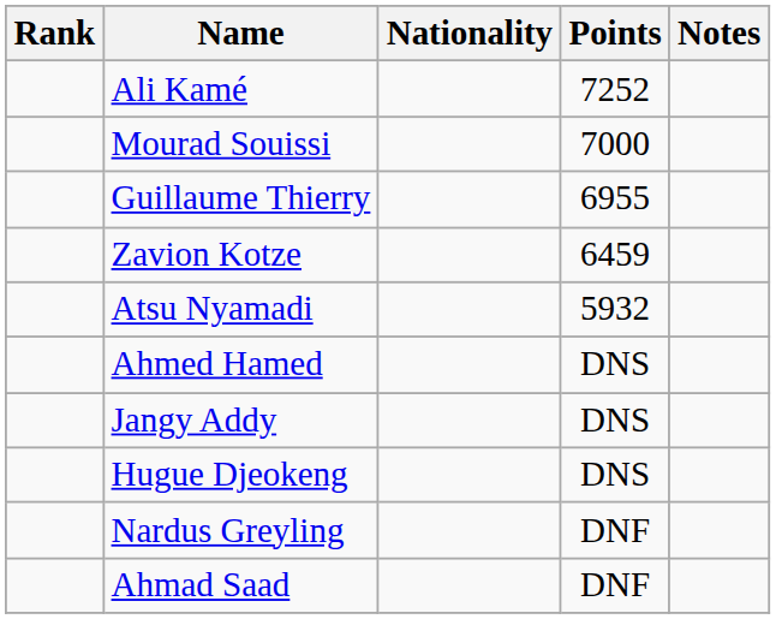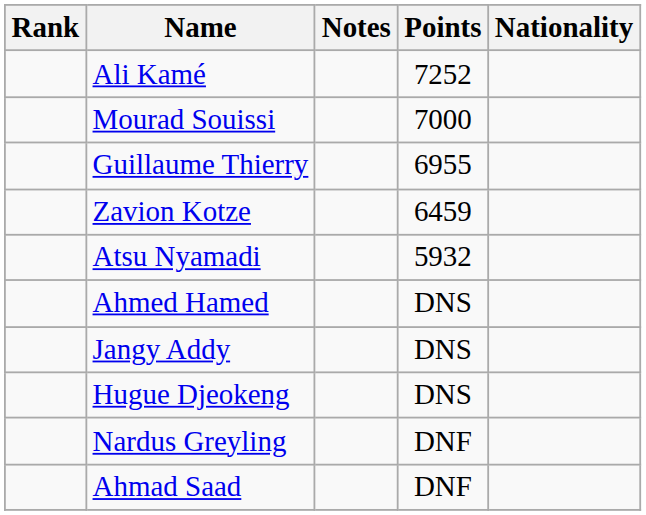columns swapped: Nationality <-> Notes
